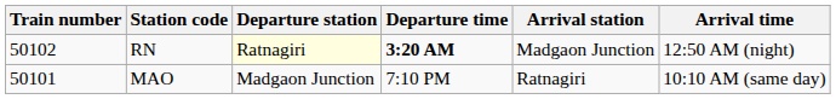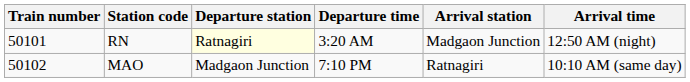RN | Train number: 50102 -> 50101
RN | Departure time: bold -> normal
MAO | Train number: 50101 -> 50102
